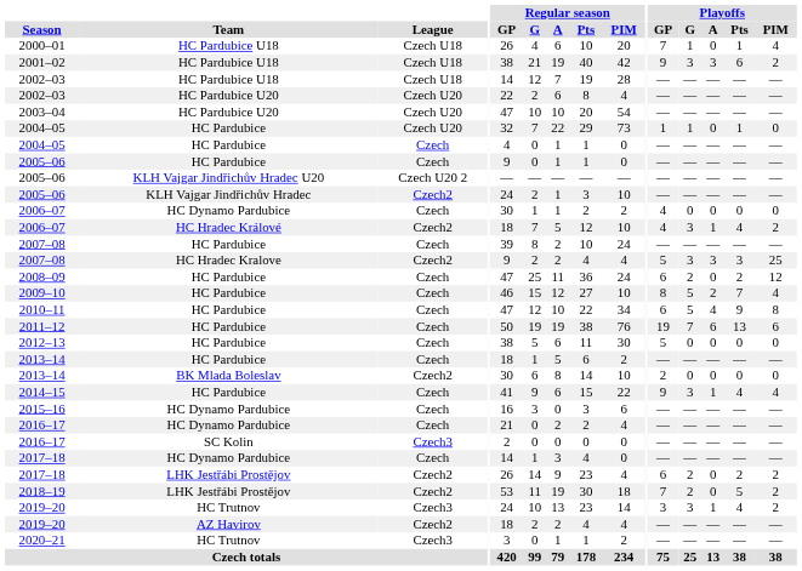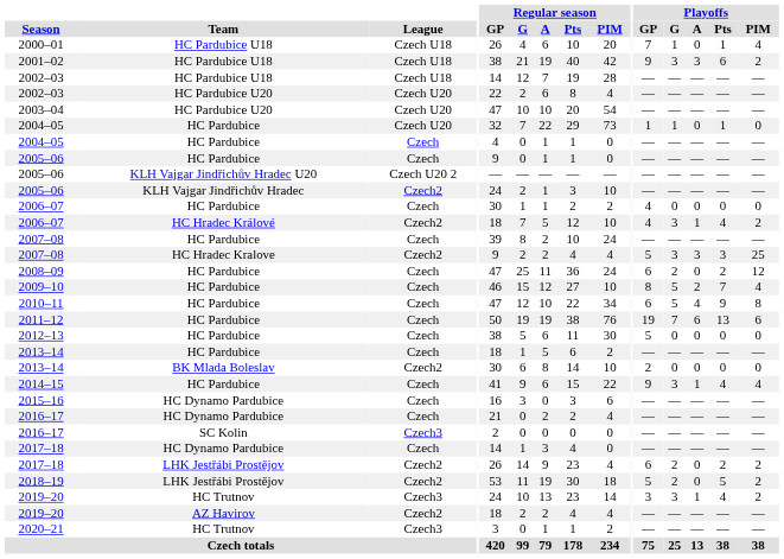2006–07 / Czech | Team: HC Dynamo Pardubice -> HC Pardubice
2018–19 | Playoffs / GP: 7 -> 5
